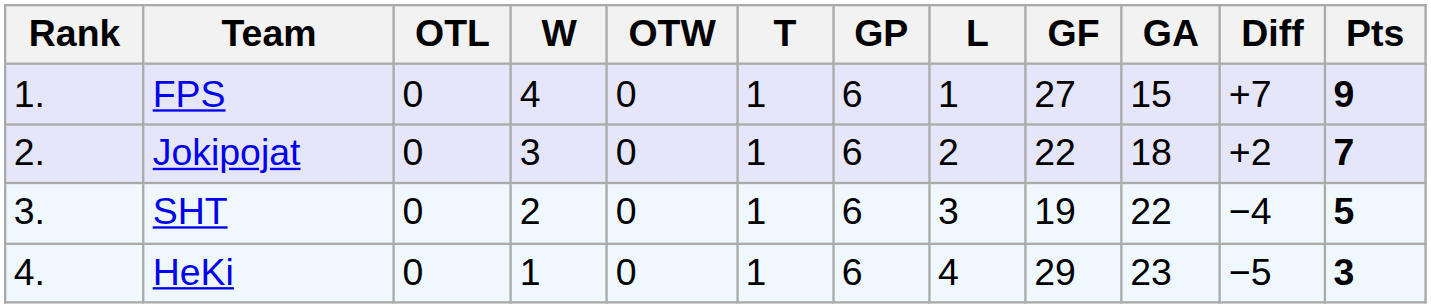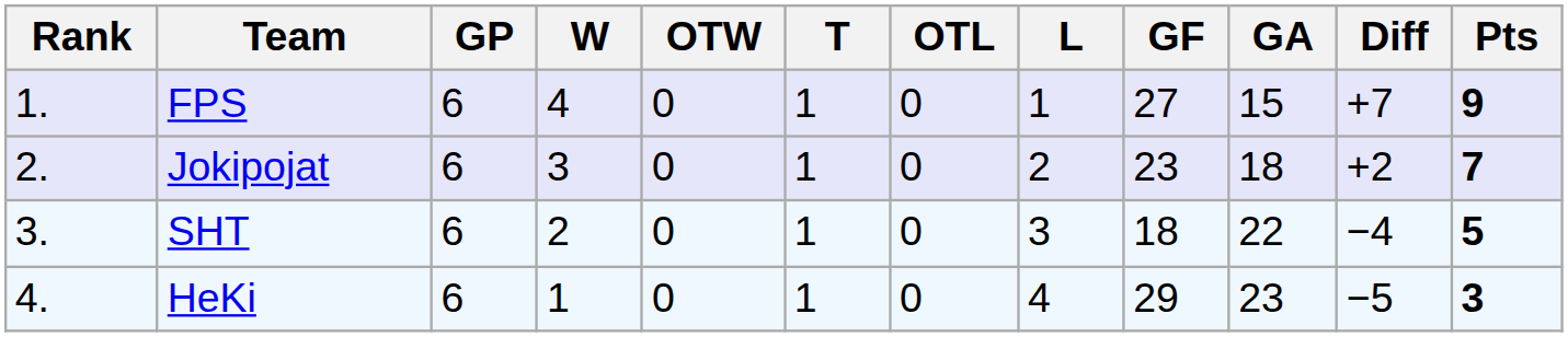columns swapped: GP <-> OTL
Jokipojat | GF: 22 -> 23
SHT | GF: 19 -> 18
